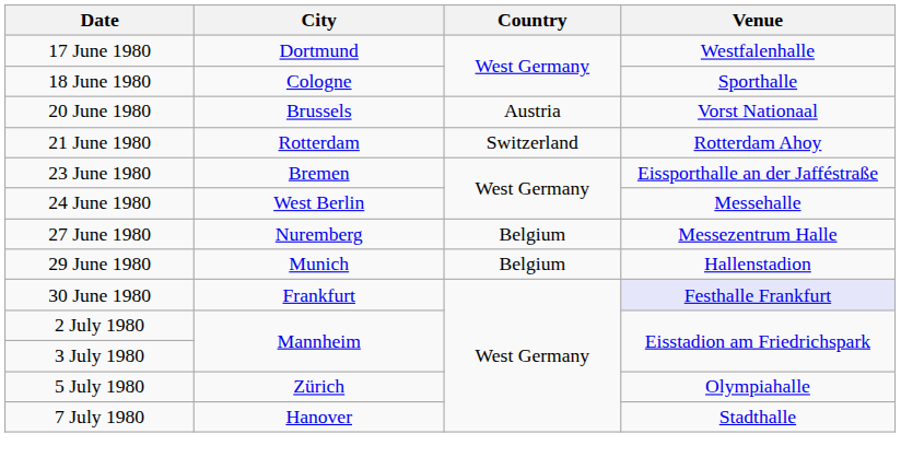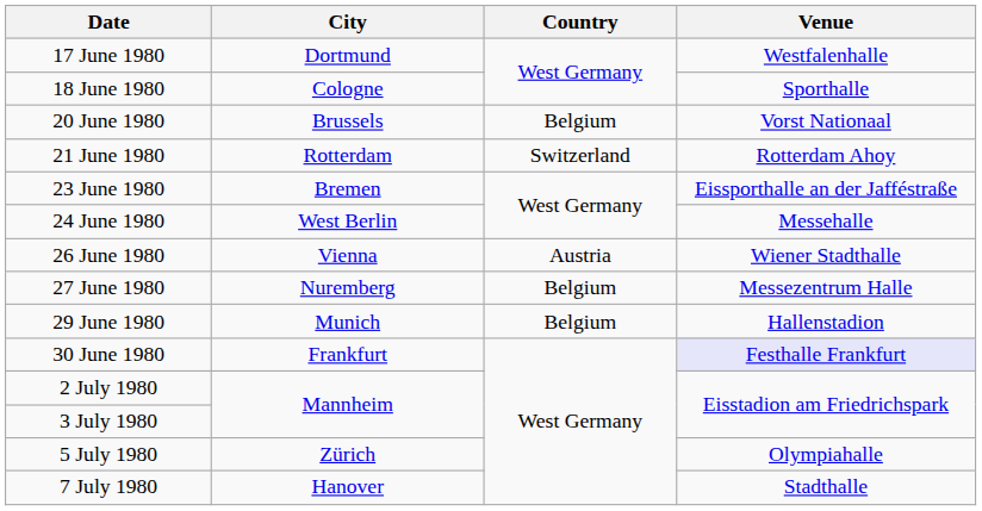20 June 1980 | Country: Austria -> Belgium
+ row: 26 June 1980 | Vienna | Austria | Wiener Stadthalle
